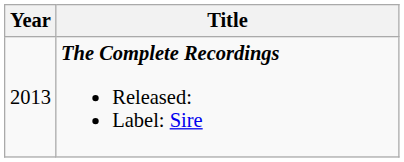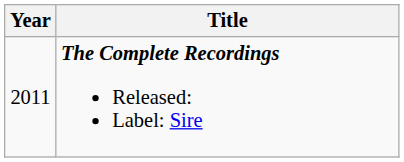The Complete Recordings Released: Label: Sire | Year: 2013 -> 2011
